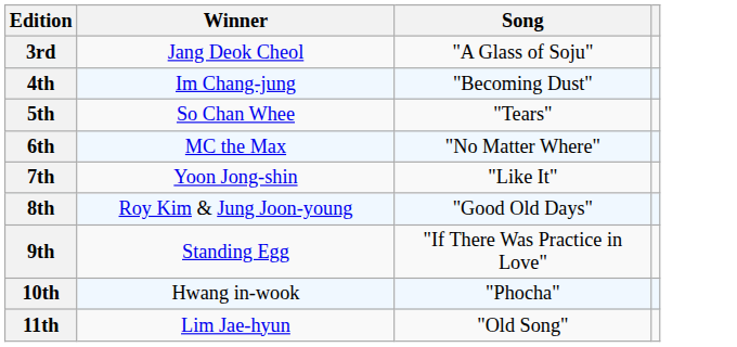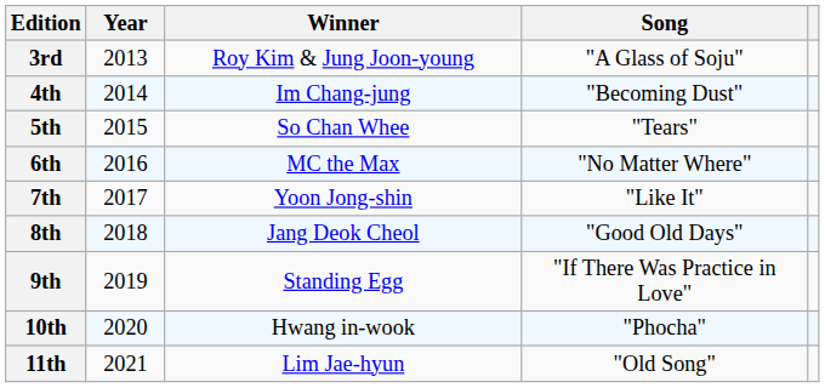+ column: Year | 2013 | 2014 | 2015 | 2016 | 2017 | 2018 | 2019 | 2020 | 2021
3rd | Winner: Jang Deok Cheol -> Roy Kim & Jung Joon-young
8th | Winner: Roy Kim & Jung Joon-young -> Jang Deok Cheol
